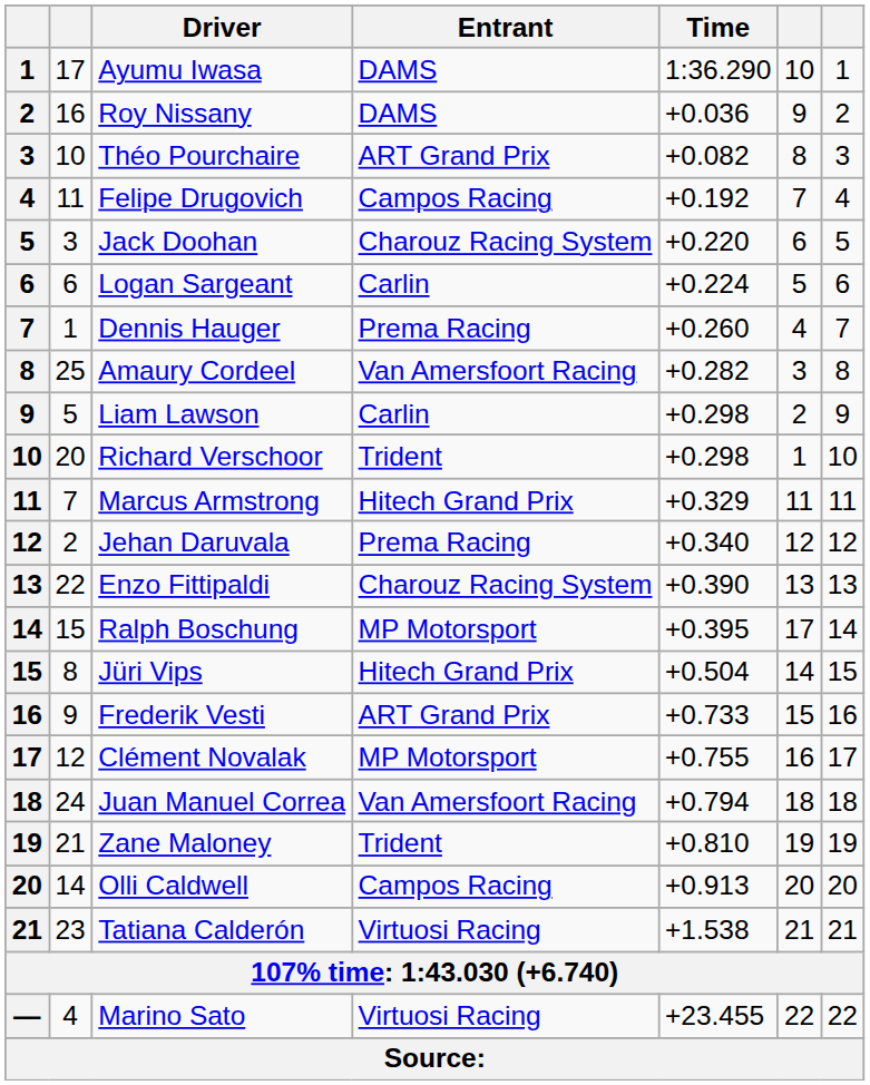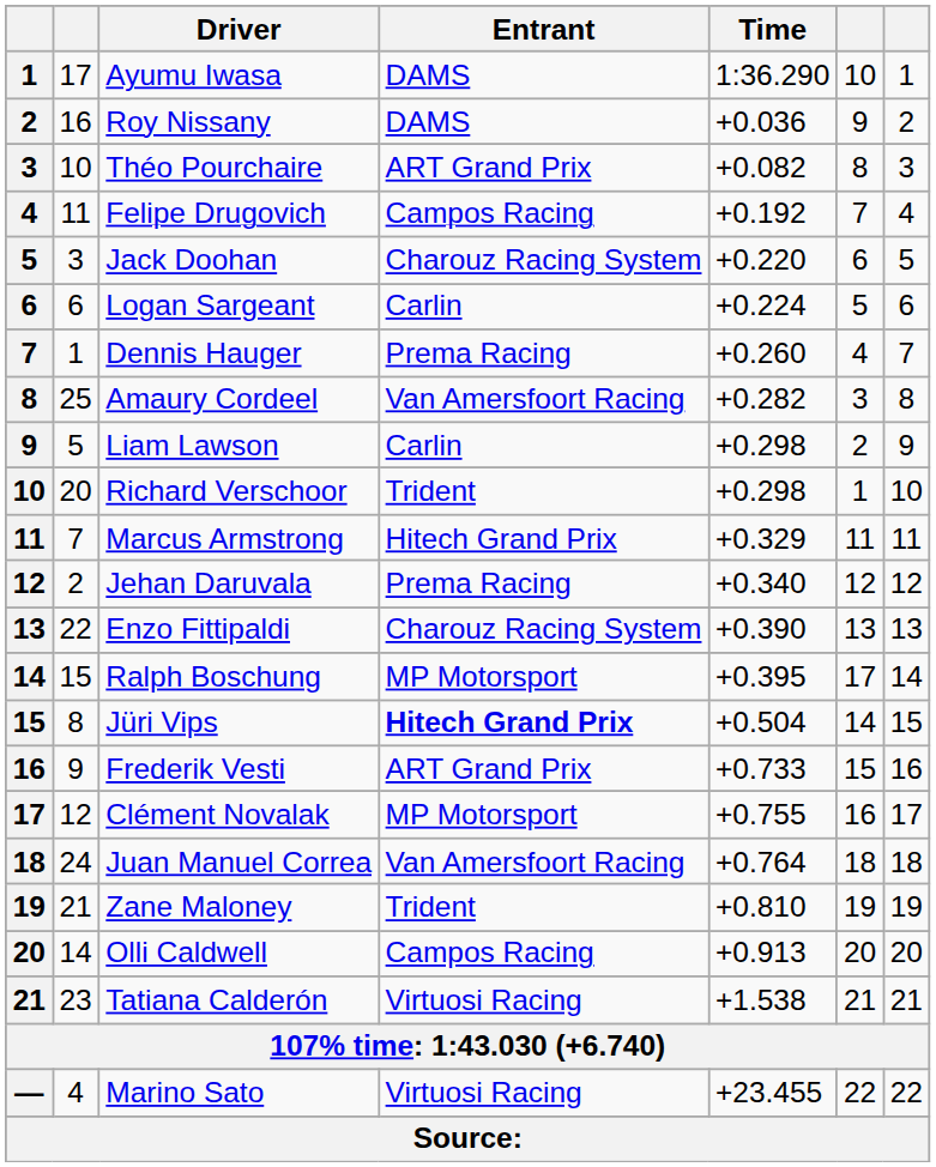Jüri Vips | Entrant: normal -> bold
Juan Manuel Correa | Time: +0.794 -> +0.764
